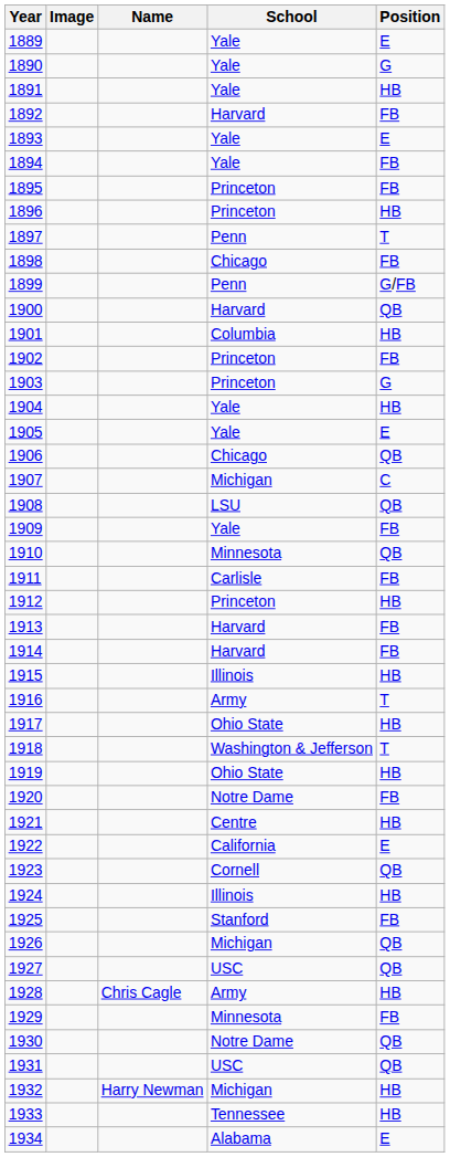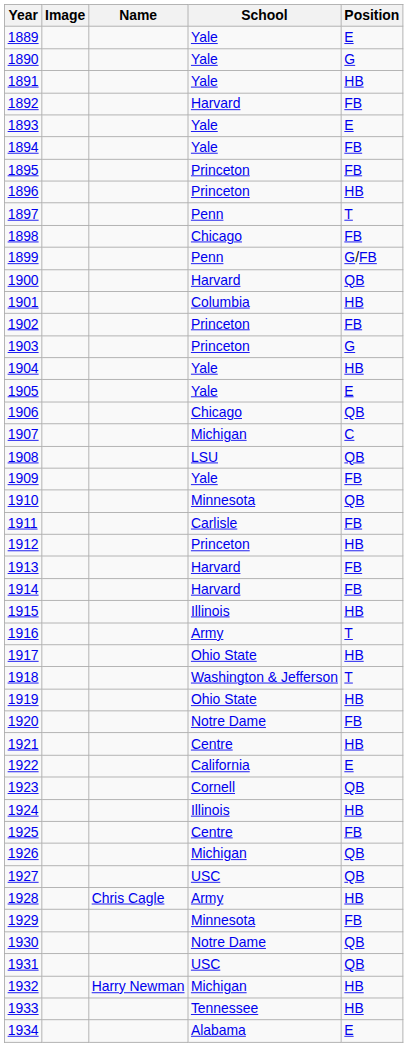1925 | School: Stanford -> Centre
